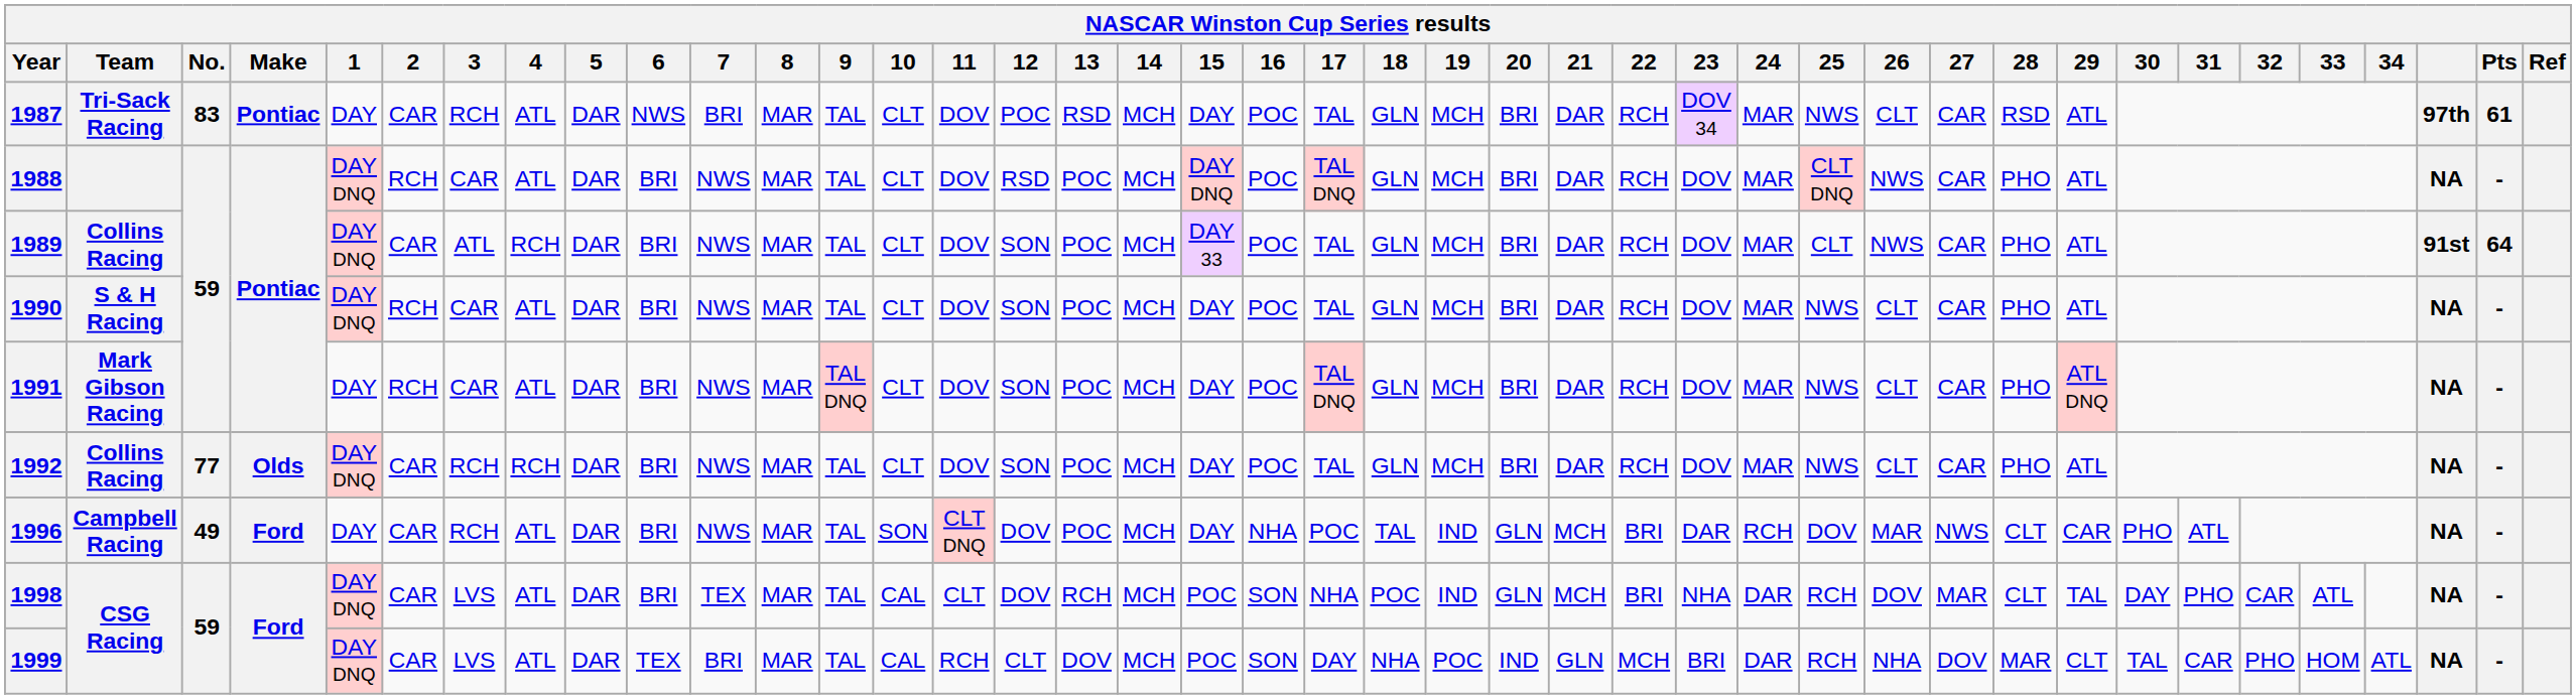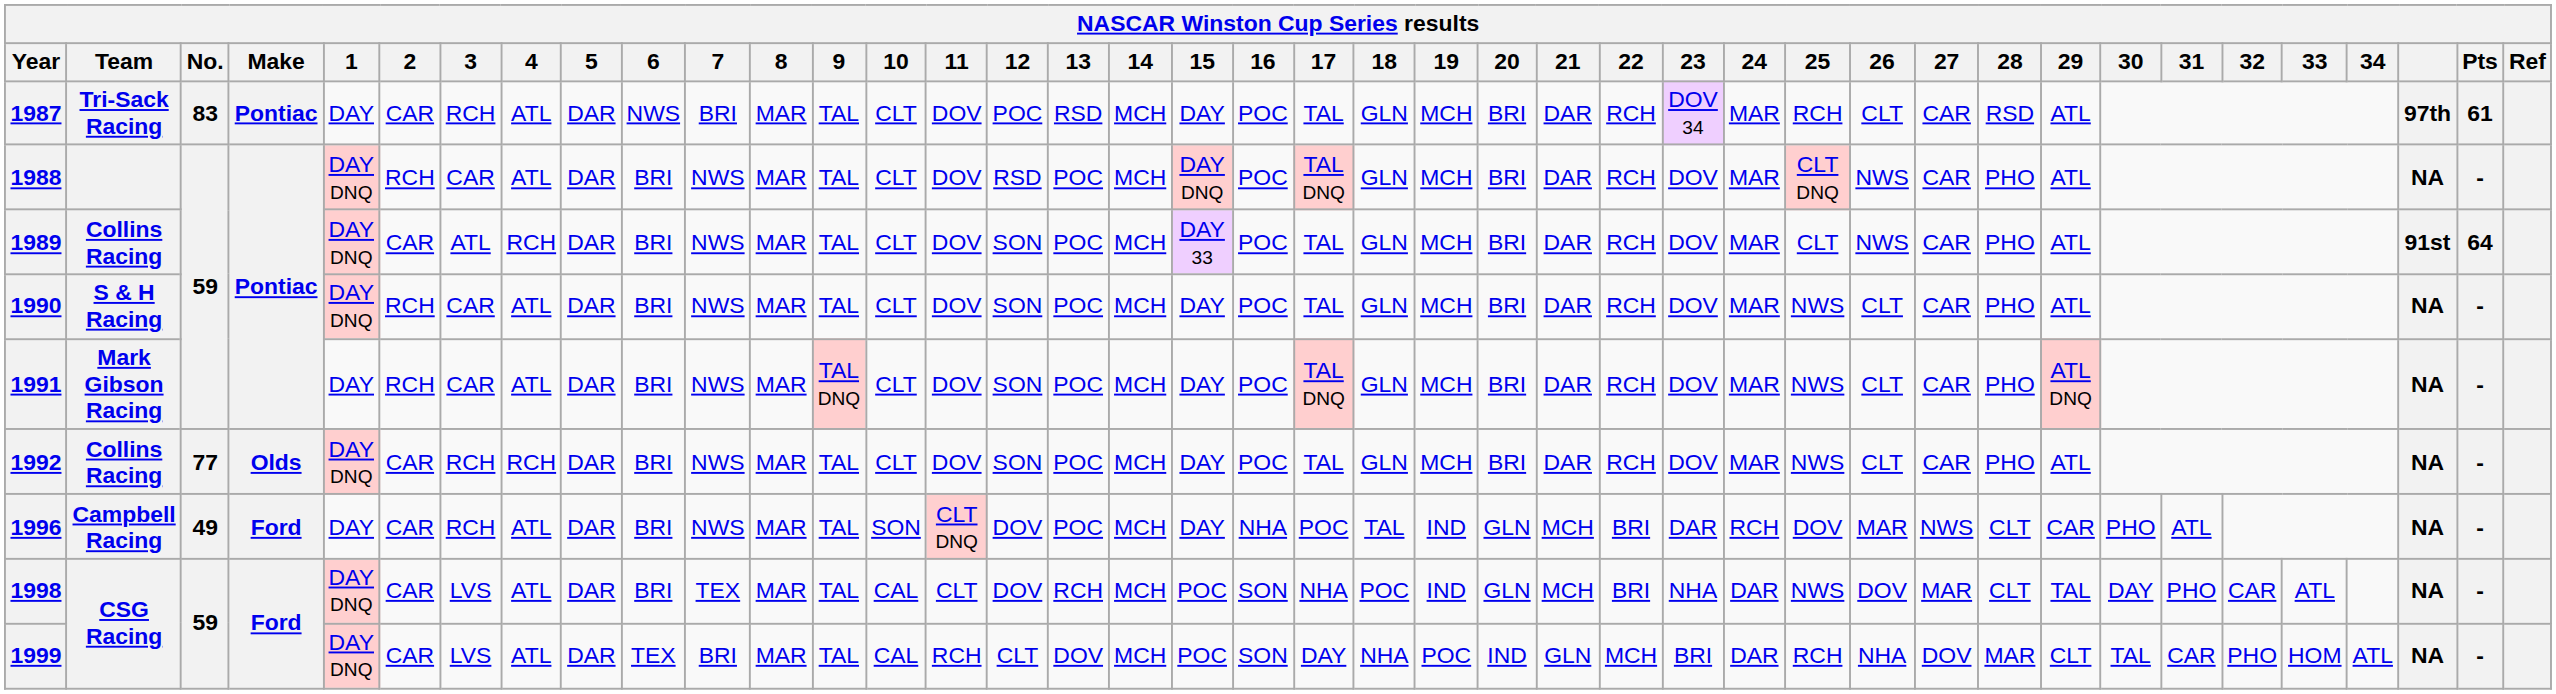1987 | 25: NWS -> RCH
1998 | 25: RCH -> NWS
